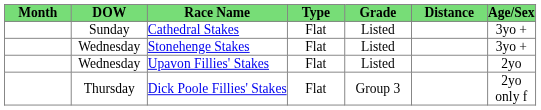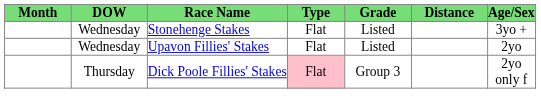- row: Sunday | Cathedral Stakes | Flat | Listed | 3yo +
Dick Poole Fillies' Stakes | Type: no background -> pink background
